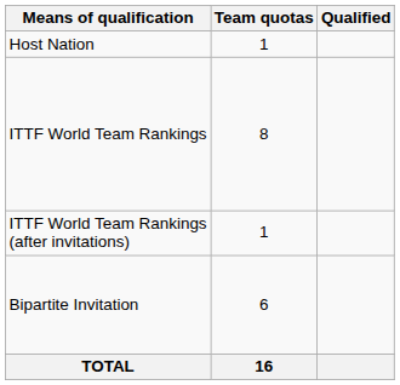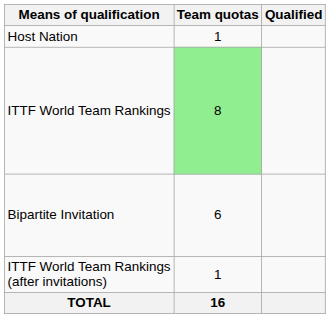ITTF World Team Rankings | Team quotas: no background -> lightgreen background
rows swapped: Bipartite Invitation <-> ITTF World Team Rankings (after invitations)
